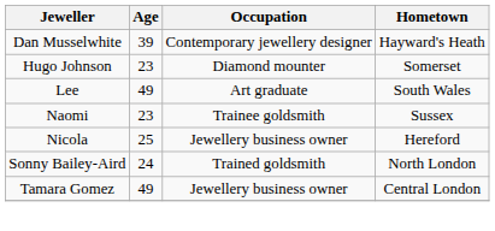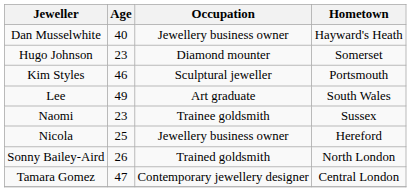Dan Musselwhite | Age: 39 -> 40
Dan Musselwhite | Occupation: Contemporary jewellery designer -> Jewellery business owner
+ row: Kim Styles | 46 | Sculptural jeweller | Portsmouth
Sonny Bailey-Aird | Age: 24 -> 26
Tamara Gomez | Age: 49 -> 47
Tamara Gomez | Occupation: Jewellery business owner -> Contemporary jewellery designer
